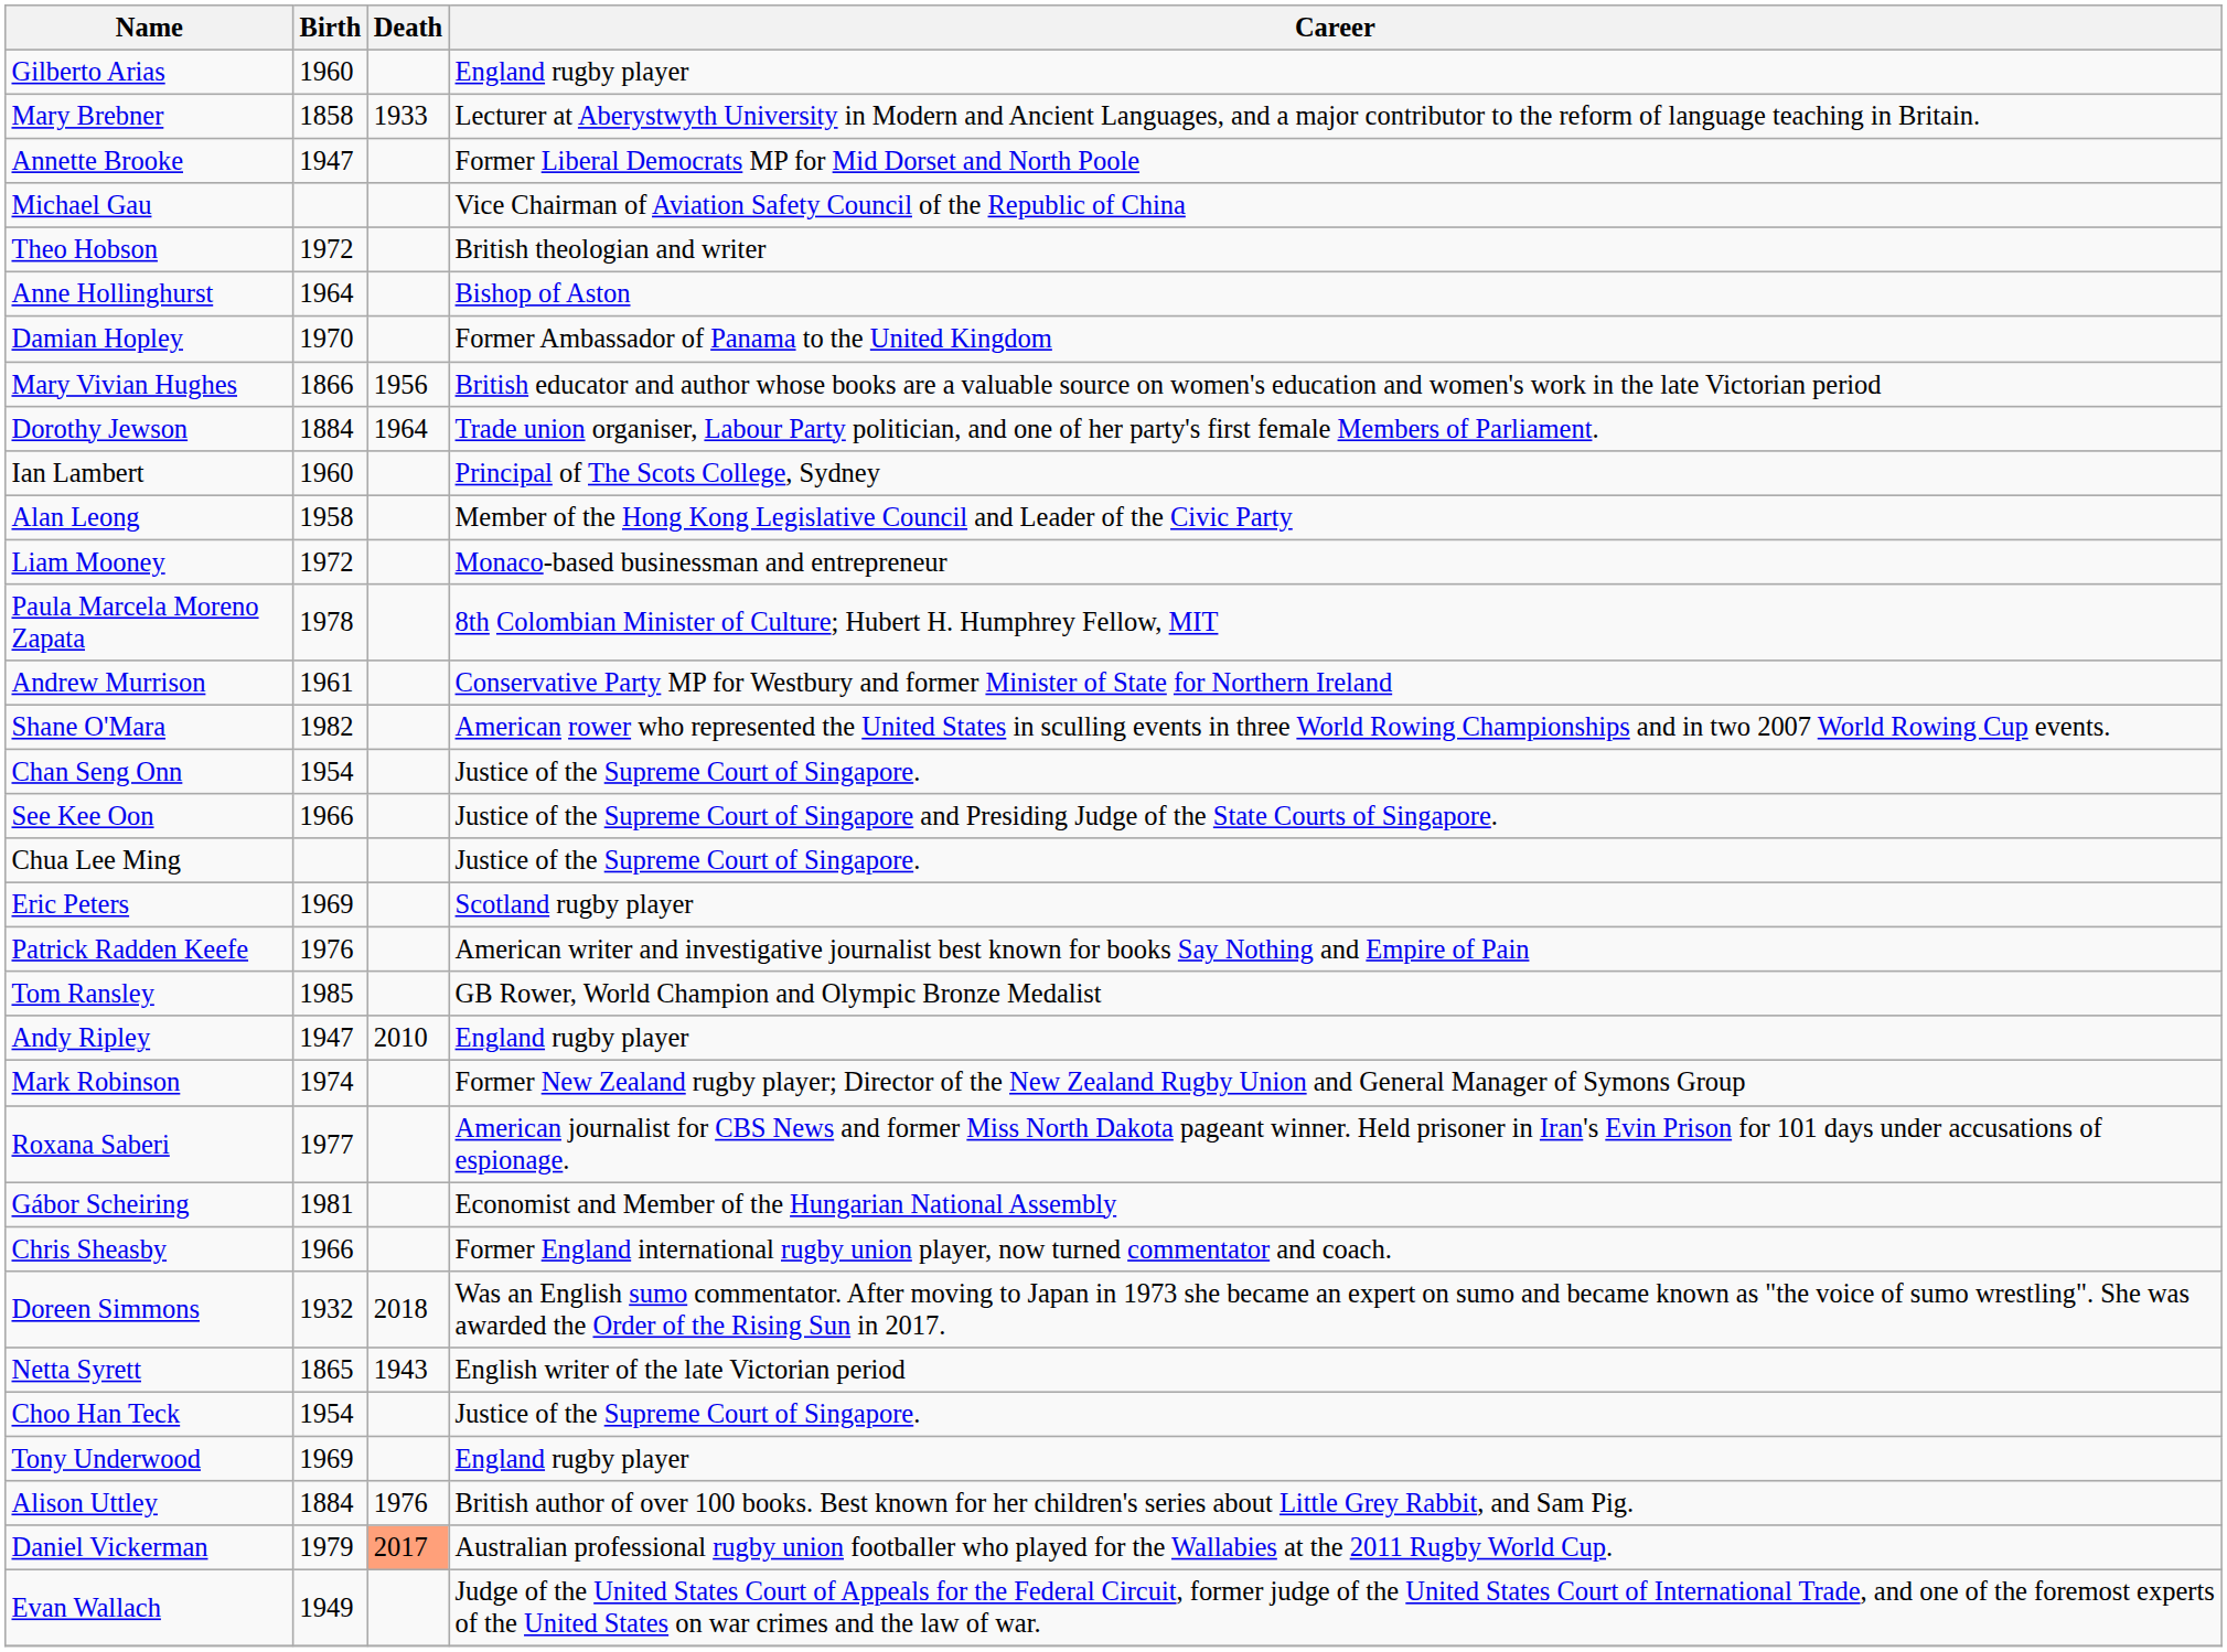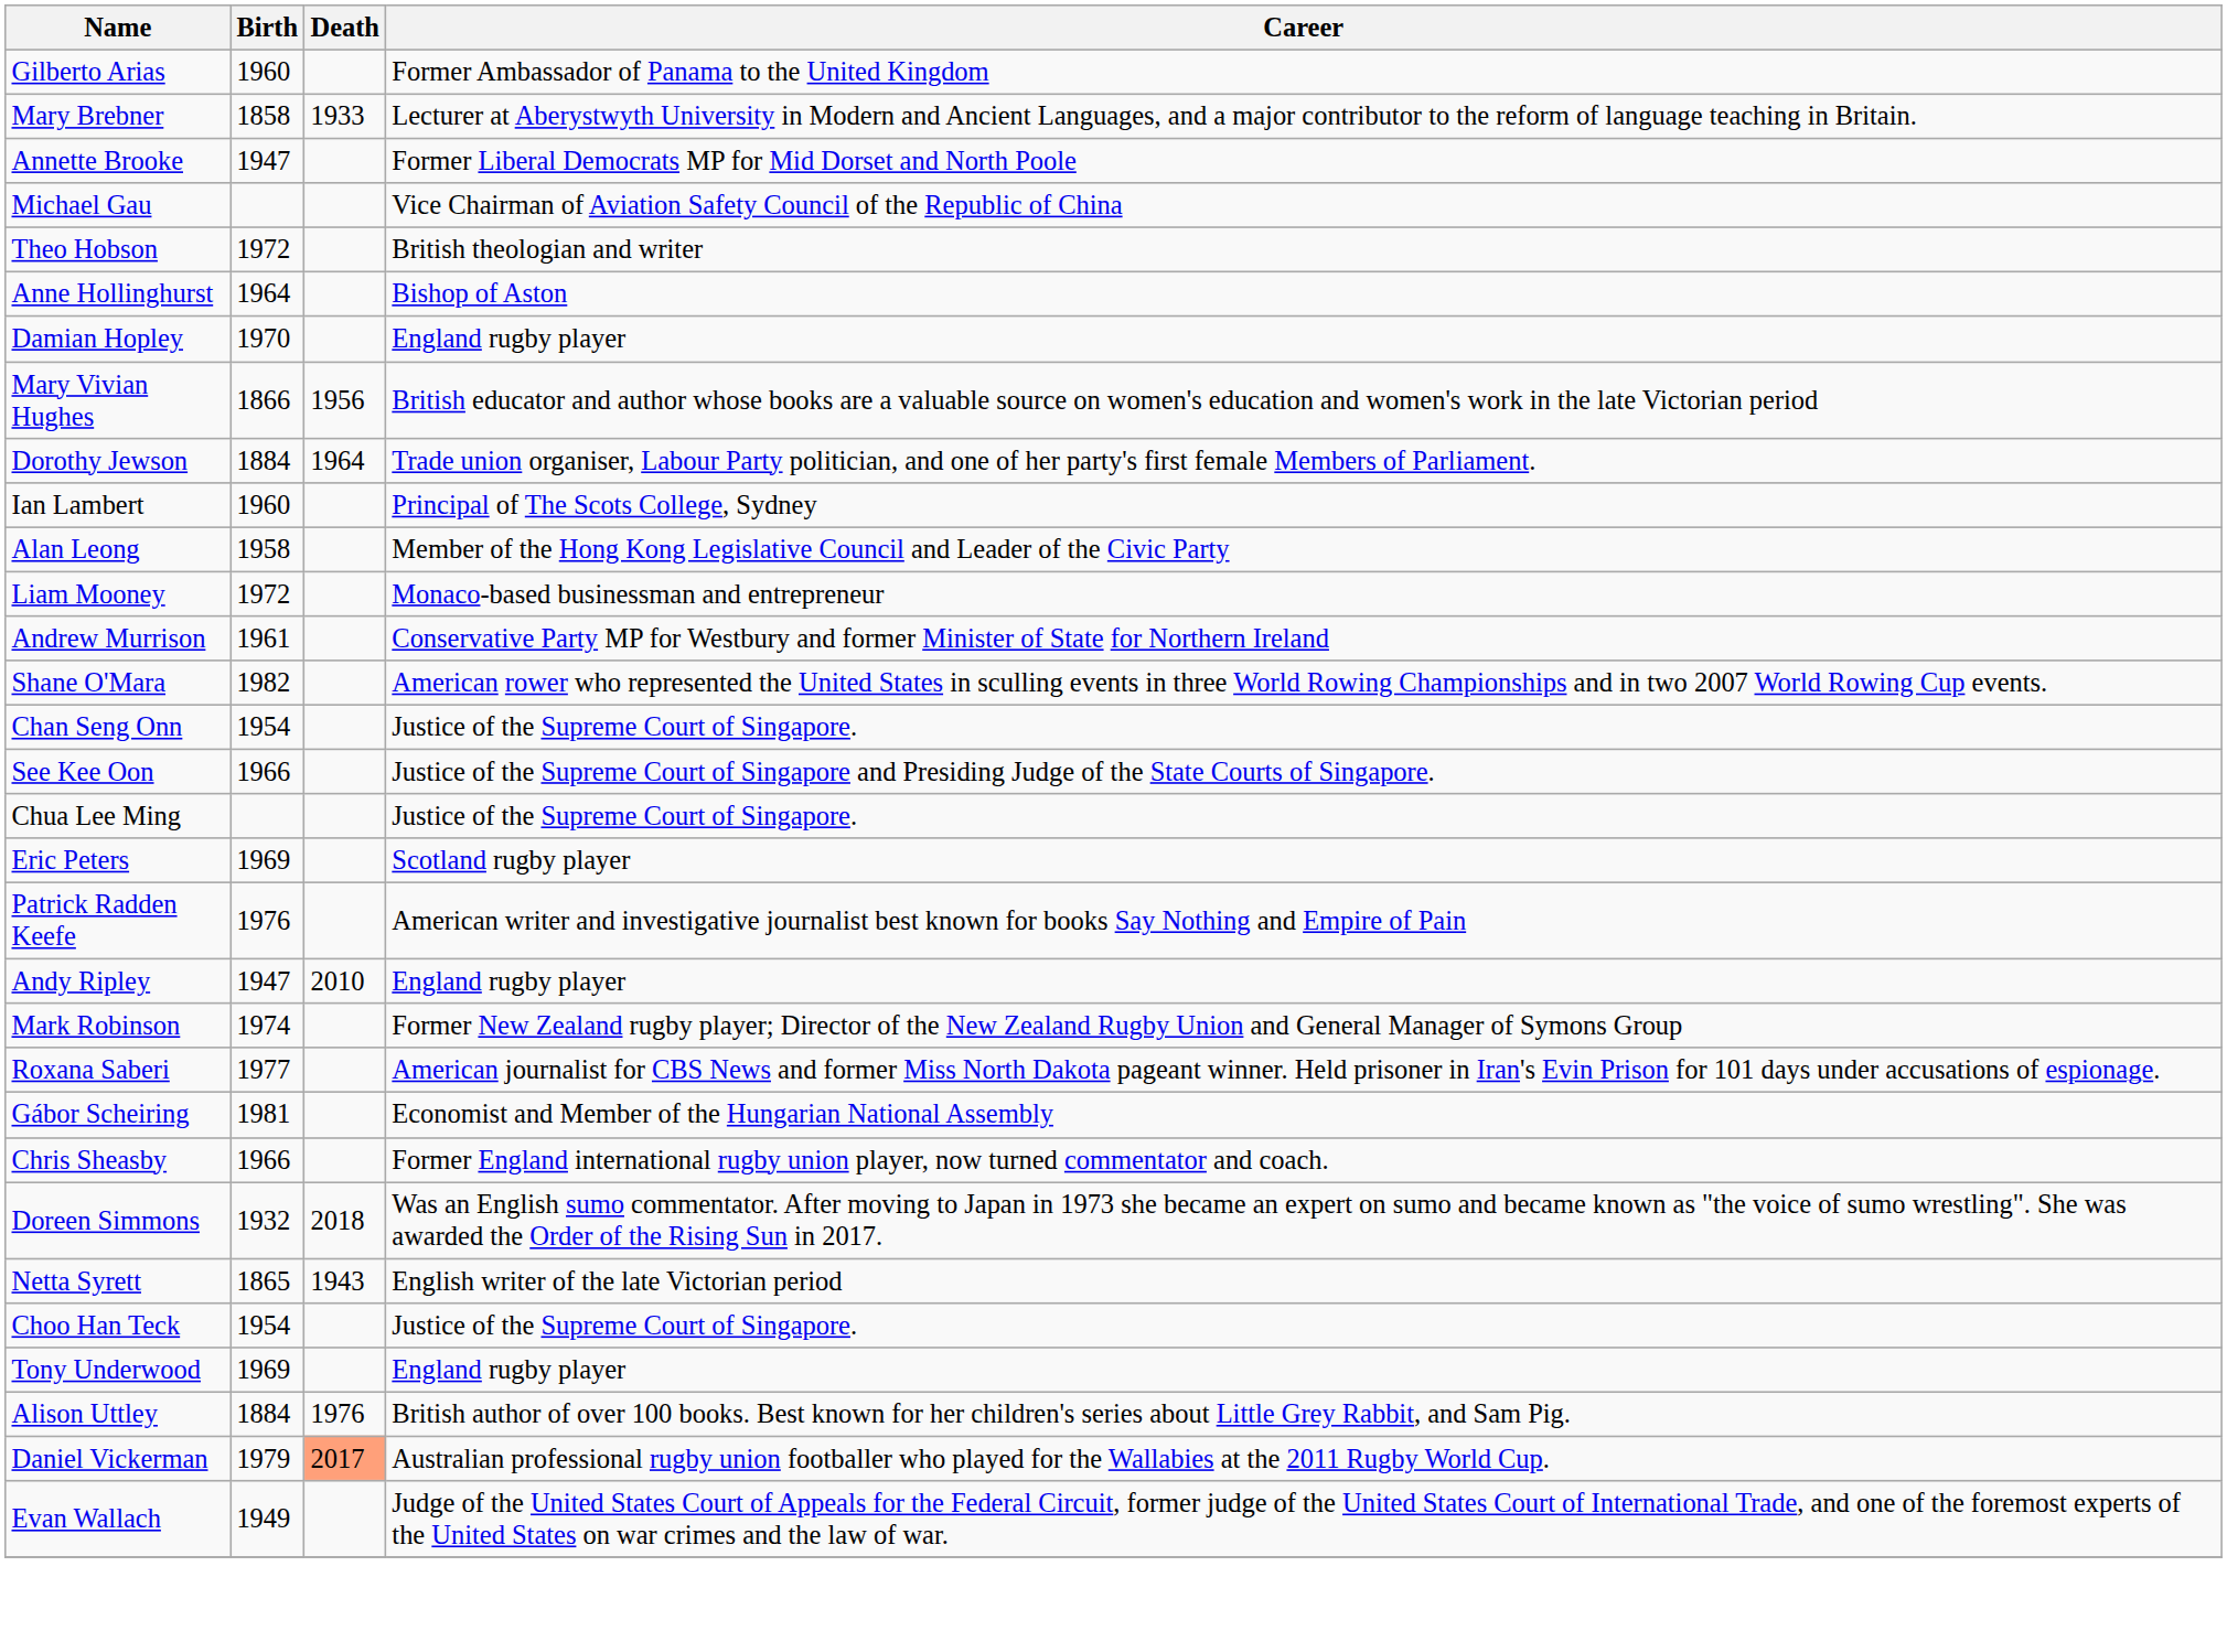Gilberto Arias | Career: England rugby player -> Former Ambassador of Panama to the United Kingdom
Damian Hopley | Career: Former Ambassador of Panama to the United Kingdom -> England rugby player
- row: Paula Marcela Moreno Zapata | 1978 | 8th Colombian Minister of Culture; Hubert H. Humphrey Fellow, MIT
- row: Tom Ransley | 1985 | GB Rower, World Champion and Olympic Bronze Medalist
